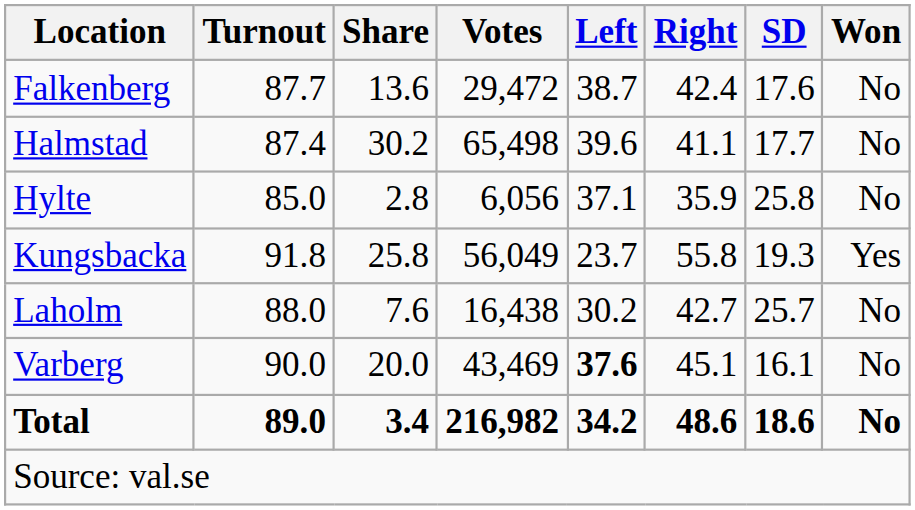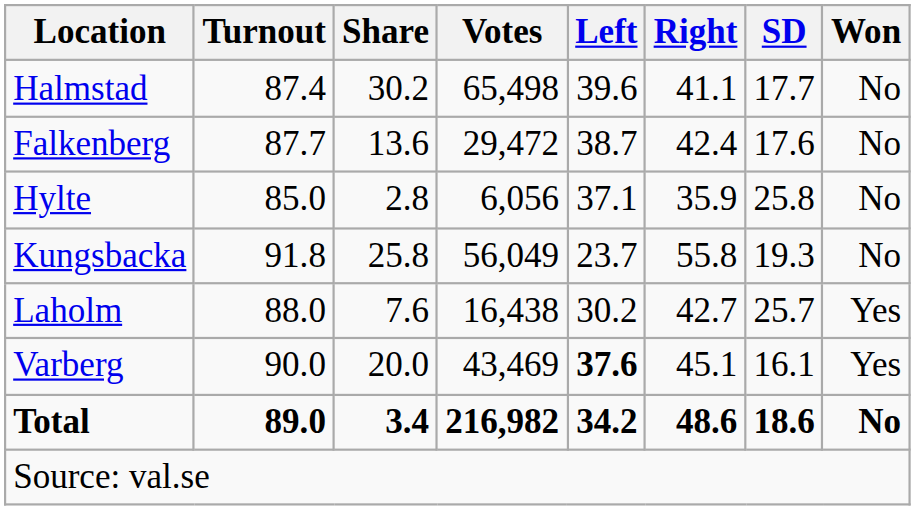rows swapped: Falkenberg <-> Halmstad
Kungsbacka | Won: Yes -> No
Laholm | Won: No -> Yes
Varberg | Won: No -> Yes
